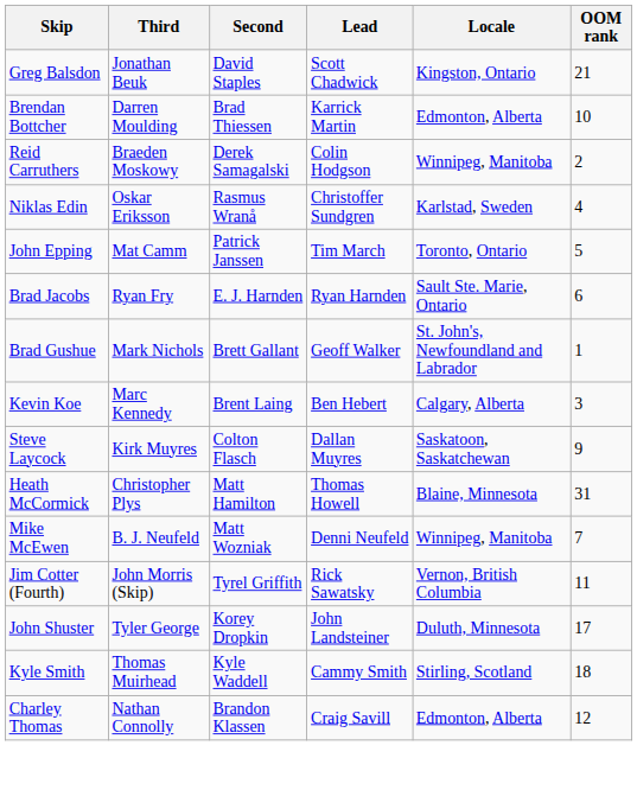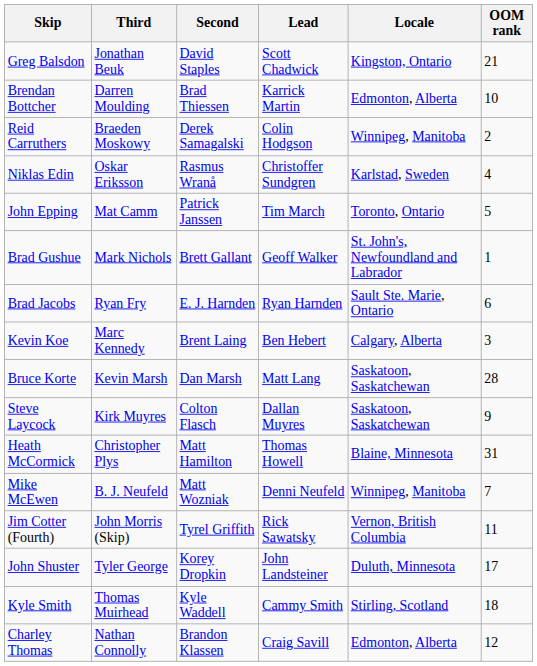rows swapped: Brad Gushue <-> Brad Jacobs
+ row: Bruce Korte | Kevin Marsh | Dan Marsh | Matt Lang | Saskatoon, Saskatchewan | 28
